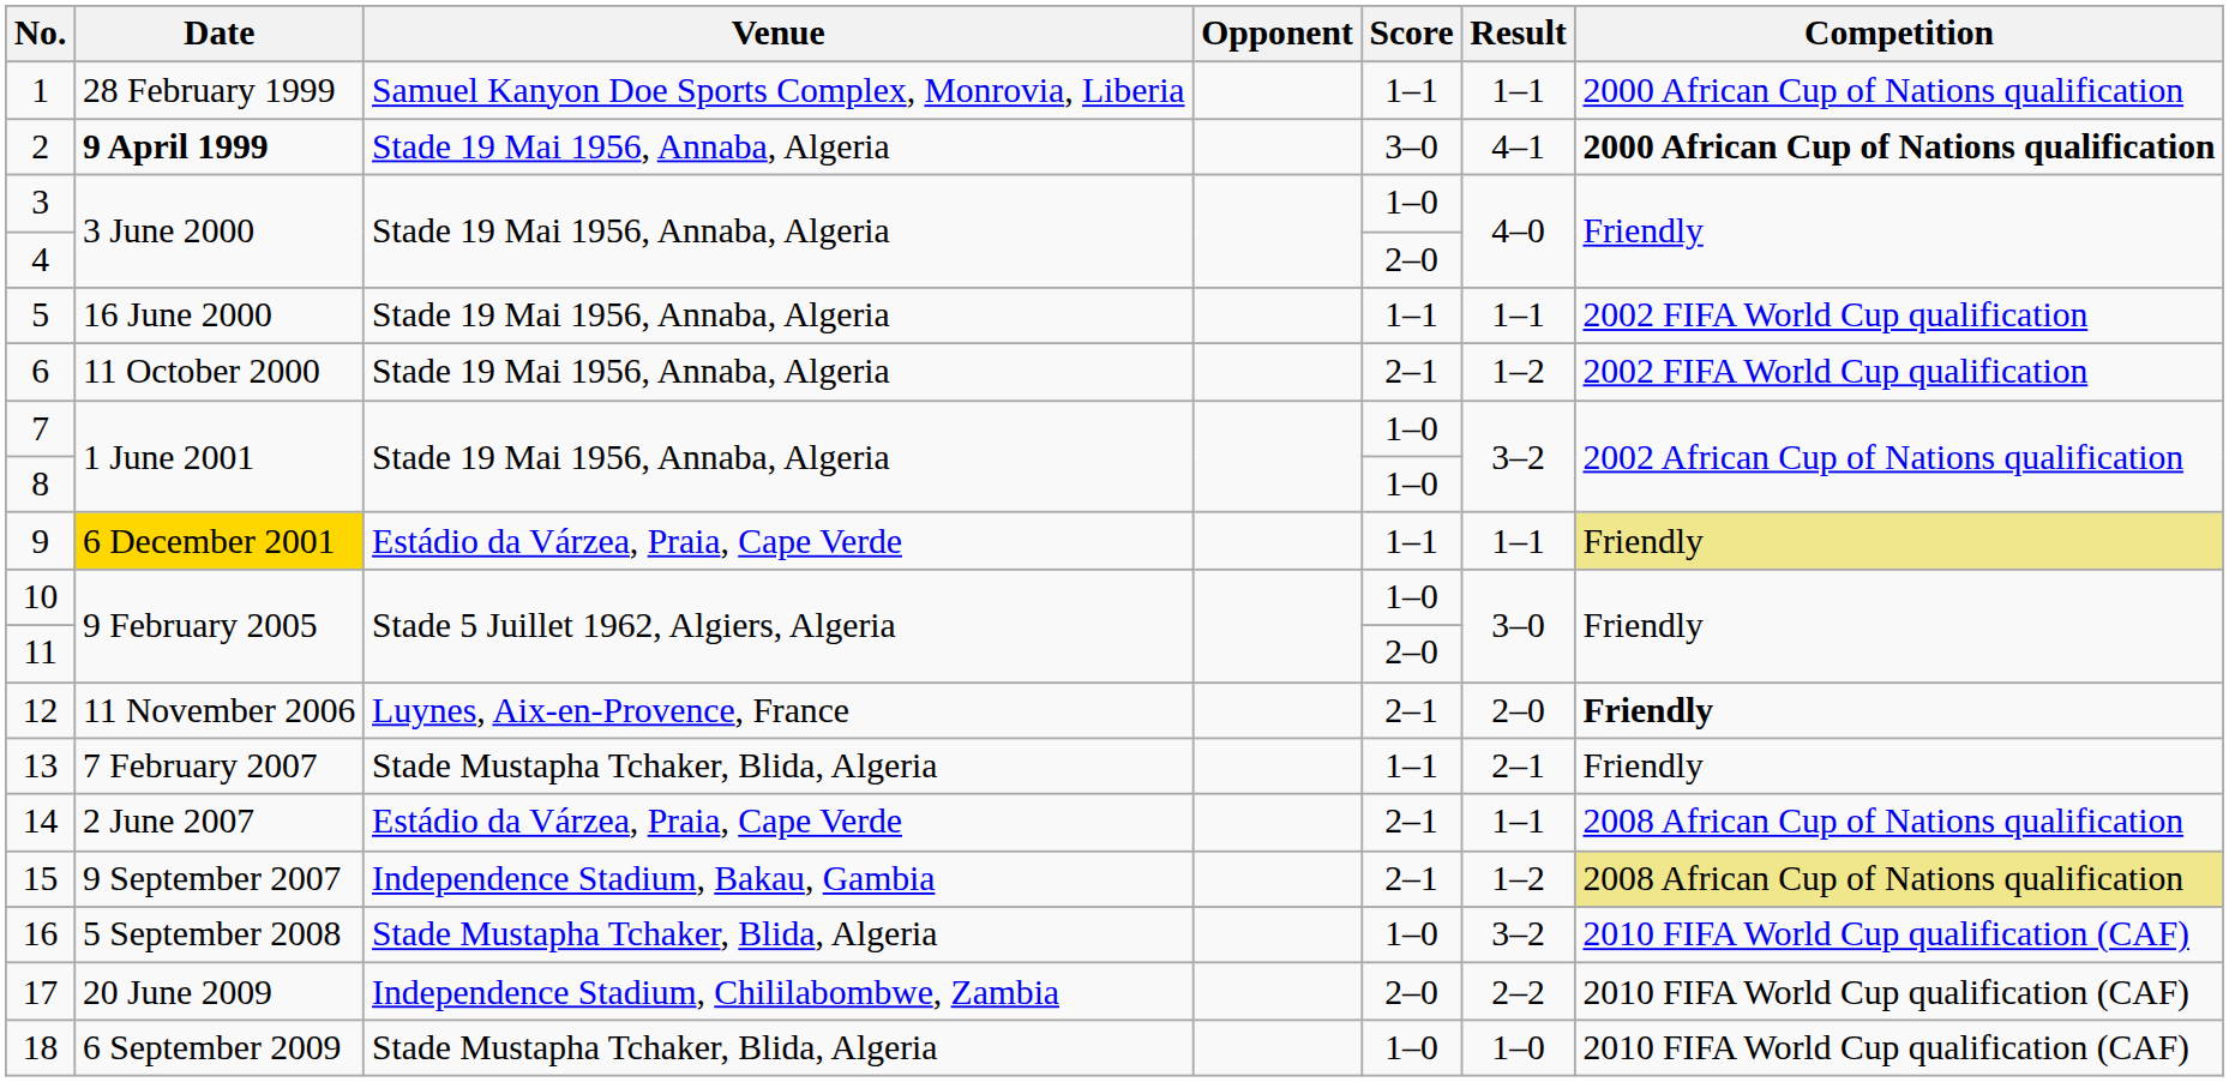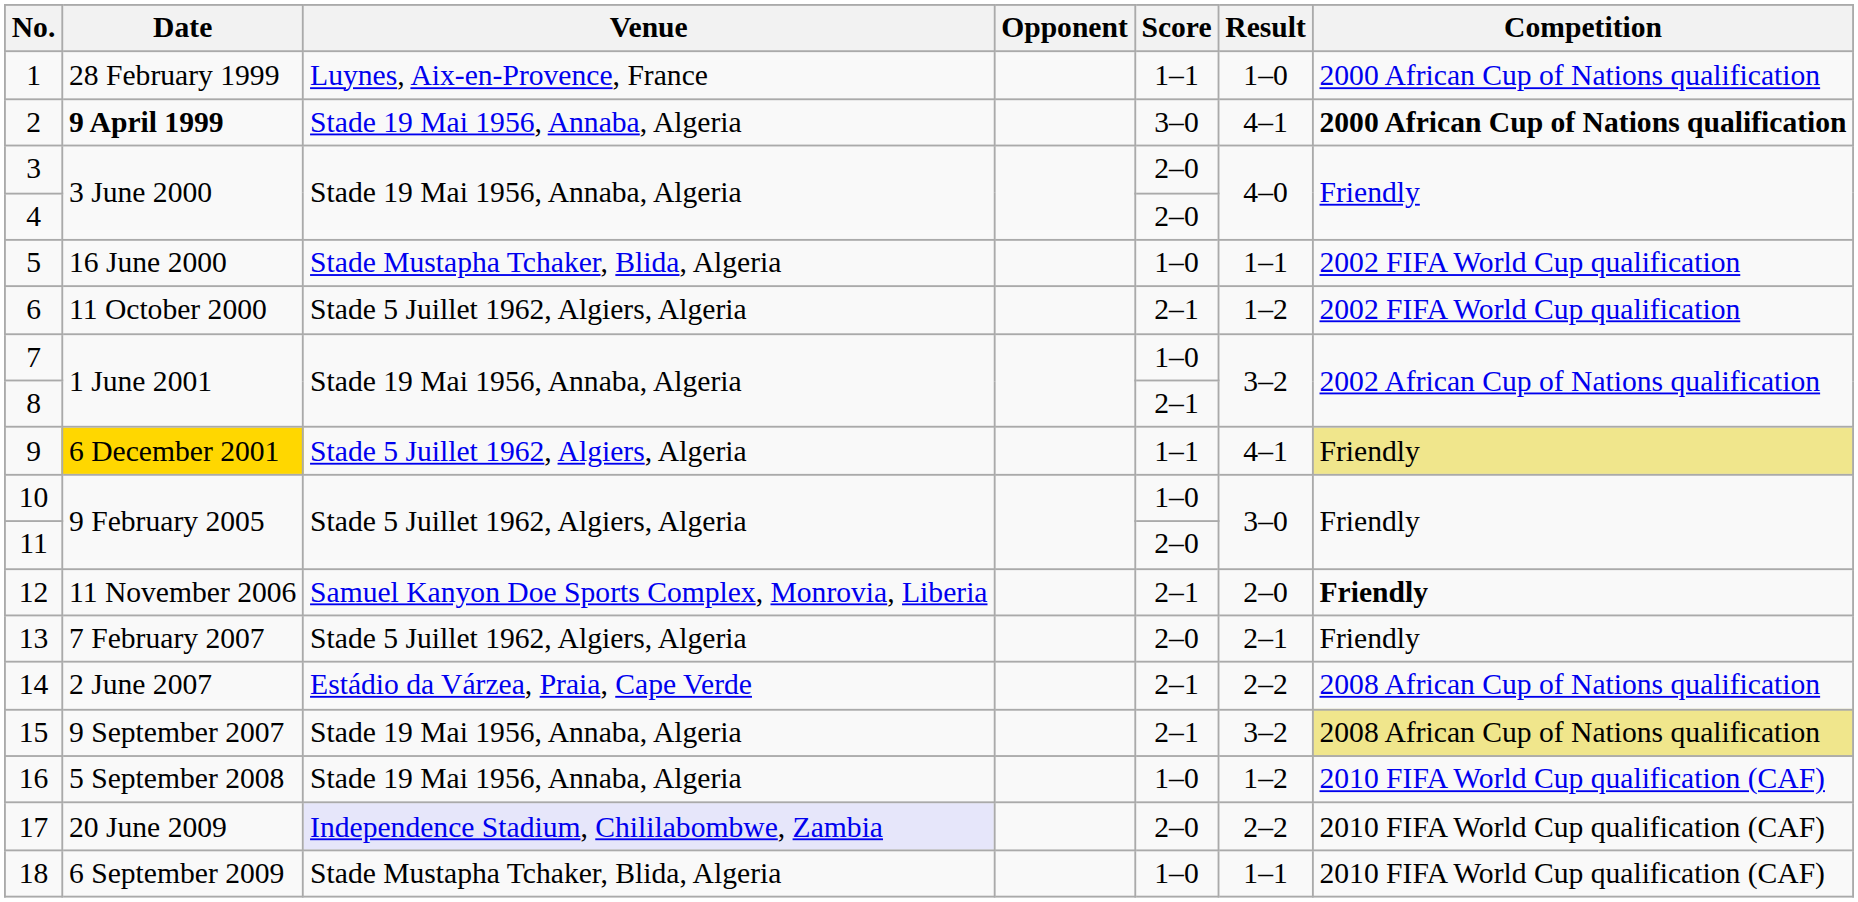1 | Venue: Samuel Kanyon Doe Sports Complex, Monrovia, Liberia -> Luynes, Aix-en-Provence, France
1 | Result: 1–1 -> 1–0
3 | Score: 1–0 -> 2–0
5 | Venue: Stade 19 Mai 1956, Annaba, Algeria -> Stade Mustapha Tchaker, Blida, Algeria
5 | Score: 1–1 -> 1–0
6 | Venue: Stade 19 Mai 1956, Annaba, Algeria -> Stade 5 Juillet 1962, Algiers, Algeria
8 | Score: 1–0 -> 2–1
9 | Venue: Estádio da Várzea, Praia, Cape Verde -> Stade 5 Juillet 1962, Algiers, Algeria
9 | Result: 1–1 -> 4–1
12 | Venue: Luynes, Aix-en-Provence, France -> Samuel Kanyon Doe Sports Complex, Monrovia, Liberia
13 | Venue: Stade Mustapha Tchaker, Blida, Algeria -> Stade 5 Juillet 1962, Algiers, Algeria
13 | Score: 1–1 -> 2–0
14 | Result: 1–1 -> 2–2
15 | Venue: Independence Stadium, Bakau, Gambia -> Stade 19 Mai 1956, Annaba, Algeria
15 | Result: 1–2 -> 3–2
16 | Venue: Stade Mustapha Tchaker, Blida, Algeria -> Stade 19 Mai 1956, Annaba, Algeria
16 | Result: 3–2 -> 1–2
17 | Venue: no background -> lavender background
18 | Result: 1–0 -> 1–1
